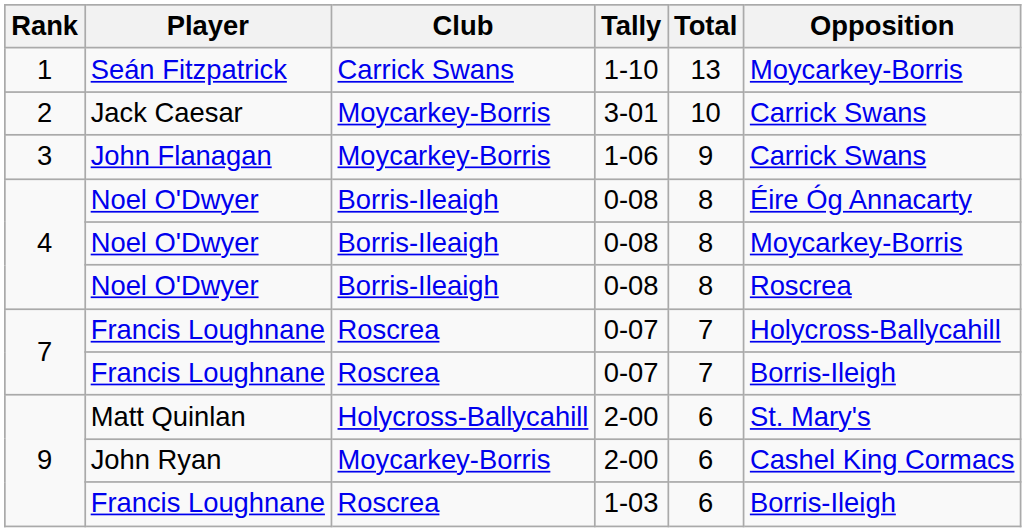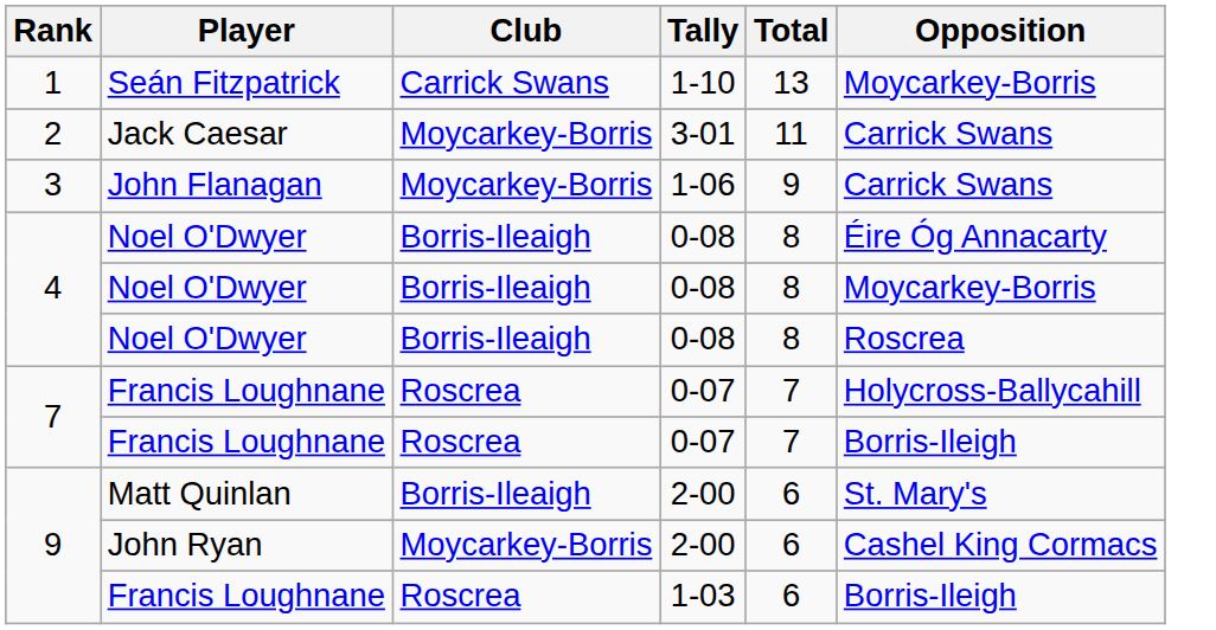Jack Caesar | Total: 10 -> 11
Matt Quinlan | Club: Holycross-Ballycahill -> Borris-Ileaigh
